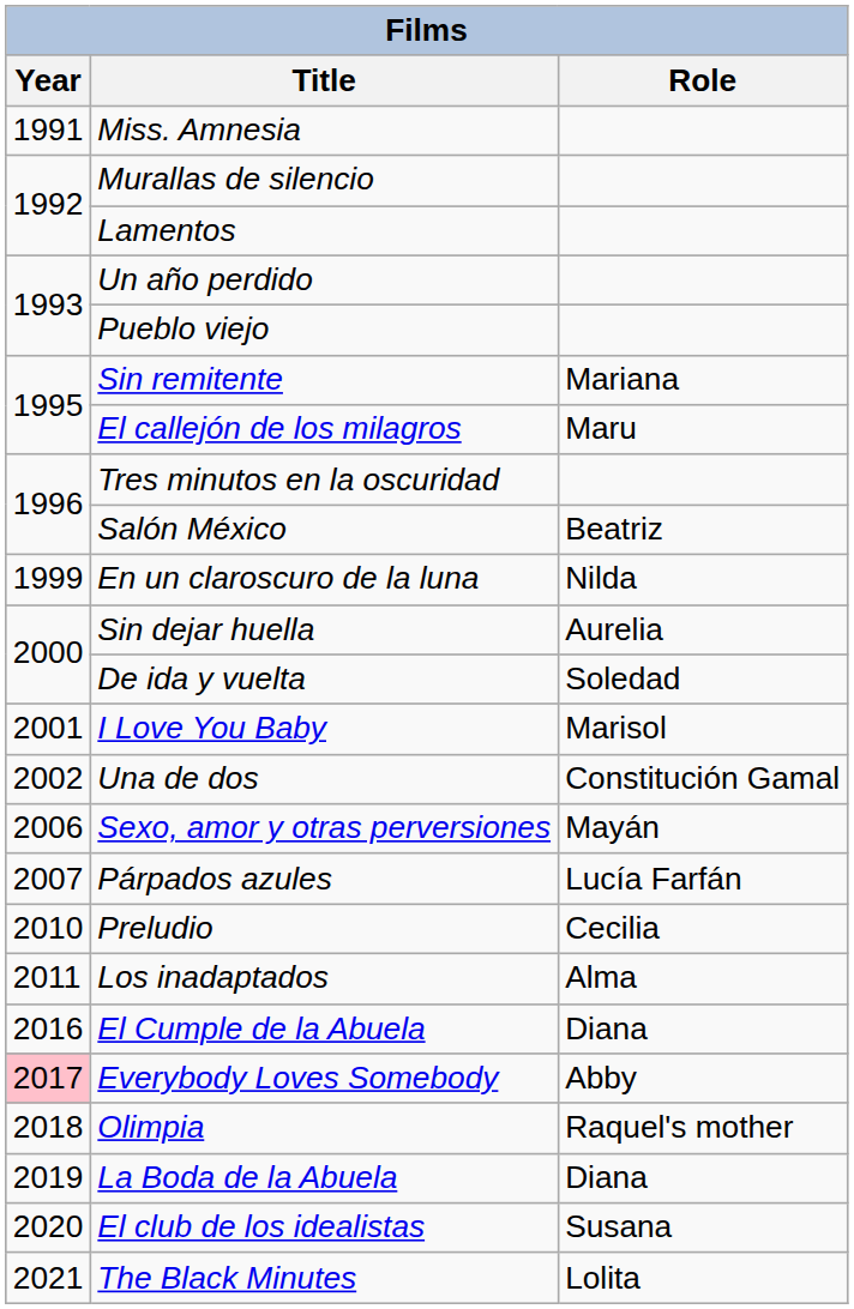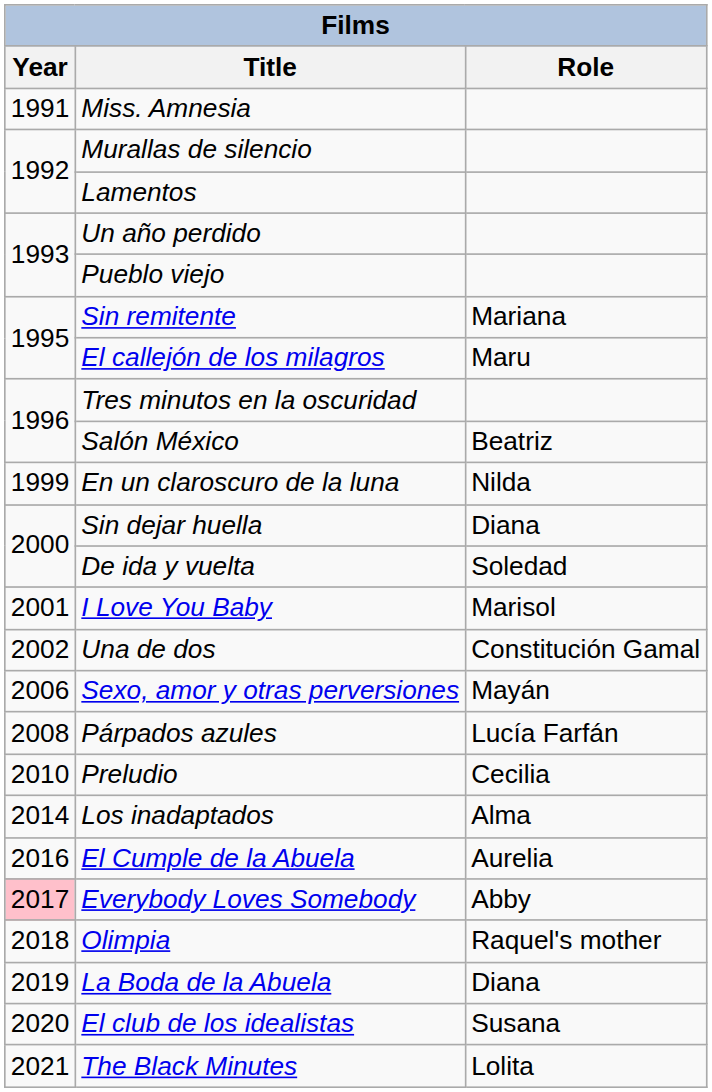Sin dejar huella | Role: Aurelia -> Diana
Párpados azules | Year: 2007 -> 2008
Los inadaptados | Year: 2011 -> 2014
El Cumple de la Abuela | Role: Diana -> Aurelia
